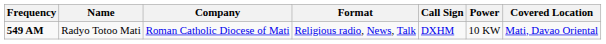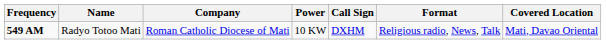columns swapped: Format <-> Power
